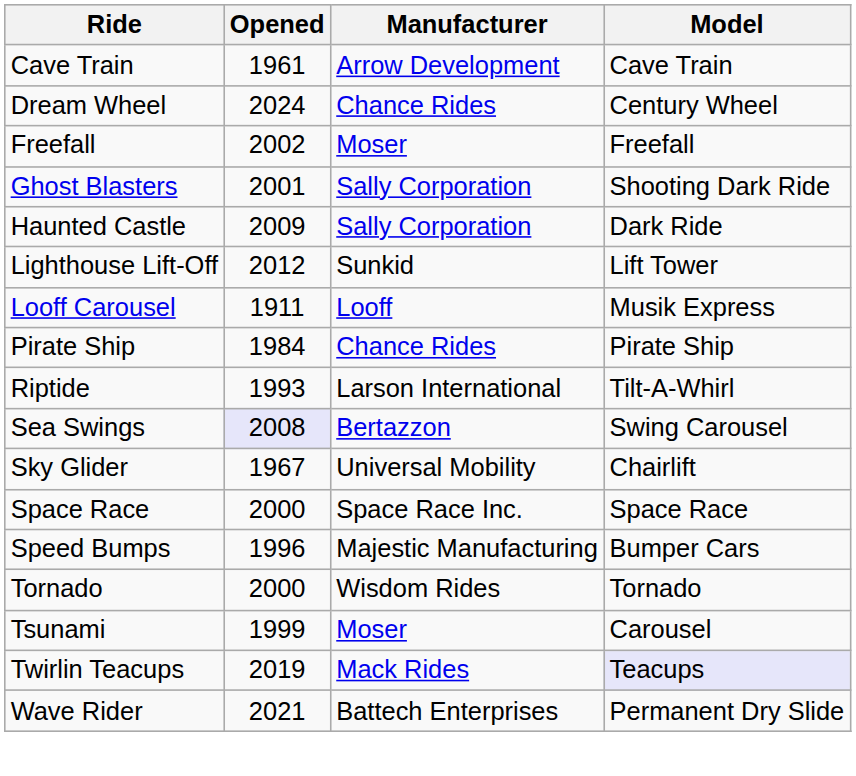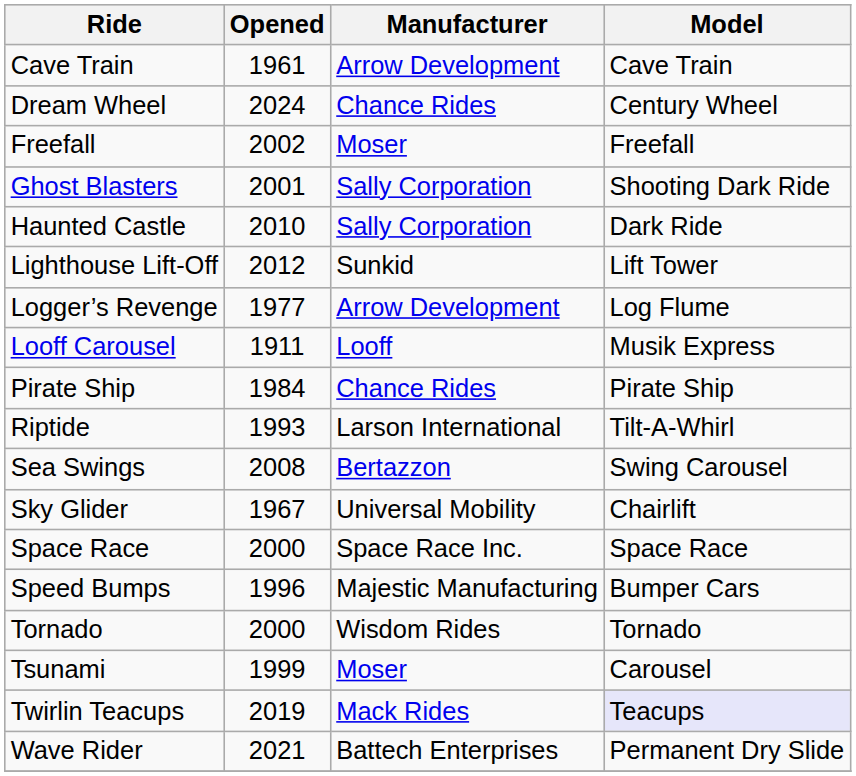Haunted Castle | Opened: 2009 -> 2010
+ row: Logger’s Revenge | 1977 | Arrow Development | Log Flume
Sea Swings | Opened: lavender background -> no background
